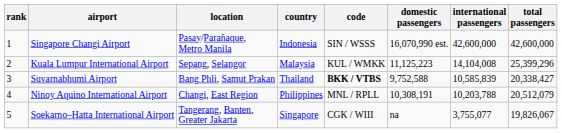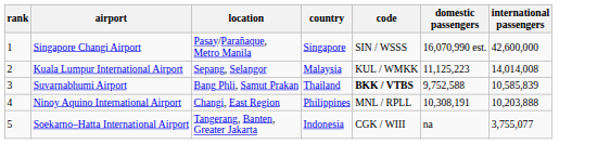- column: total passengers | 42,600,000 | 25,399,296 | 20,338,427 | 20,512,079 | 19,826,067
Singapore Changi Airport | country: Indonesia -> Singapore
Kuala Lumpur International Airport | international passengers: 14,104,008 -> 14,014,008
Ninoy Aquino International Airport | international passengers: 10,203,788 -> 10,203,888
Soekarno–Hatta International Airport | country: Singapore -> Indonesia
